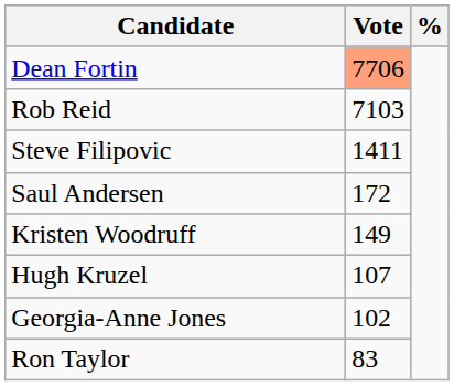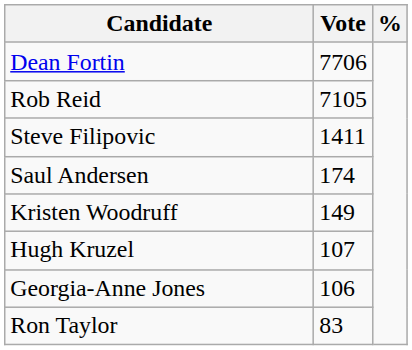Dean Fortin | Vote: lightsalmon background -> no background
Rob Reid | Vote: 7103 -> 7105
Saul Andersen | Vote: 172 -> 174
Georgia-Anne Jones | Vote: 102 -> 106
